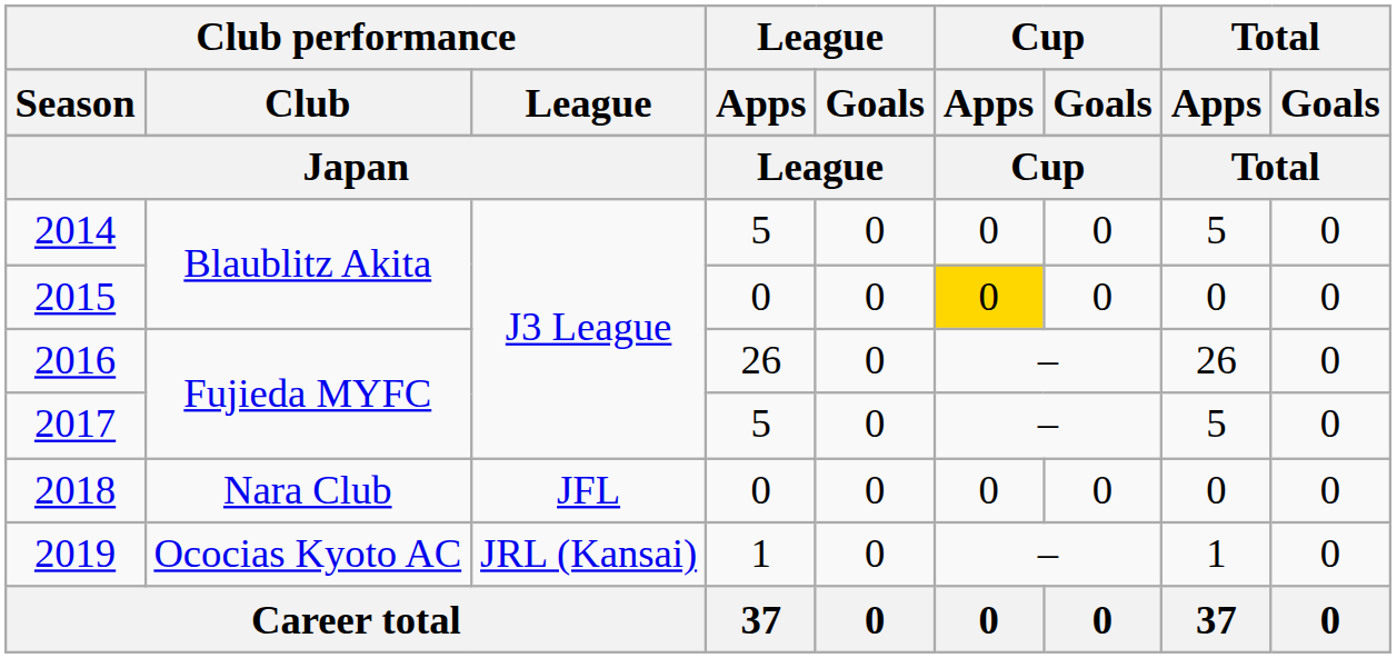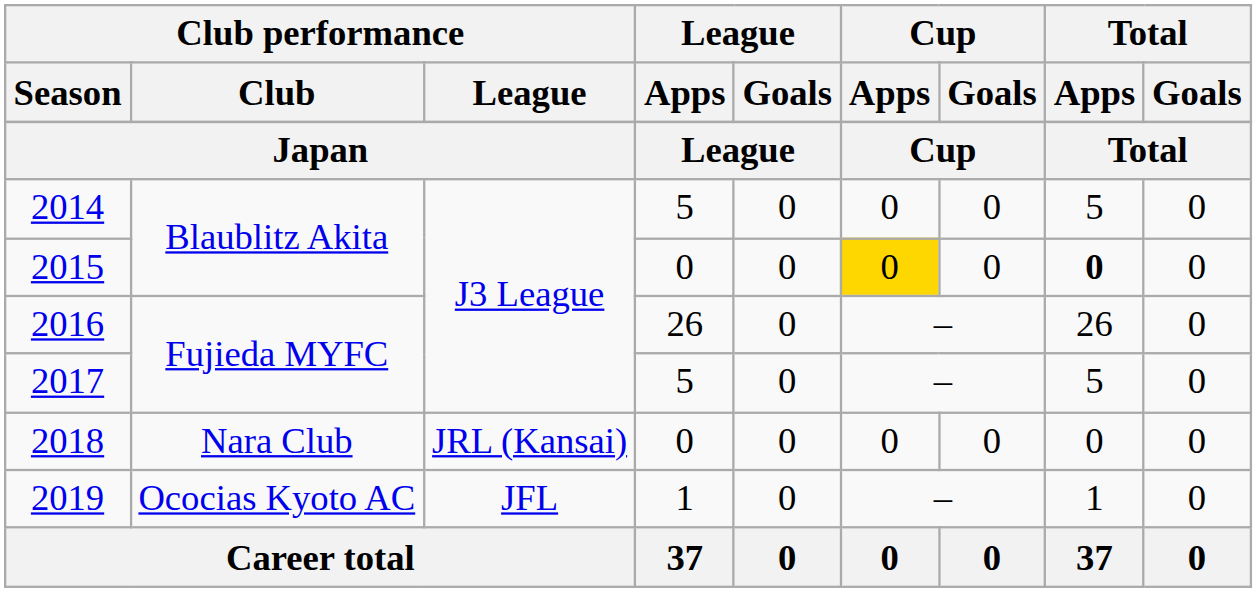2015 | Total / Apps: normal -> bold
2018 | Club performance / League: JFL -> JRL (Kansai)
2019 | Club performance / League: JRL (Kansai) -> JFL
